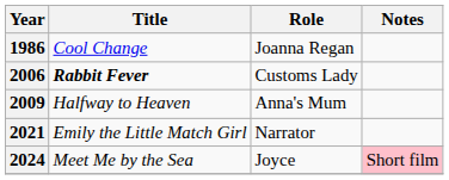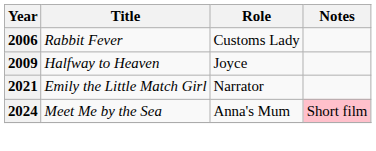- row: 1986 | Cool Change | Joanna Regan
2006 | Title: bold -> normal
2009 | Role: Anna's Mum -> Joyce
2024 | Role: Joyce -> Anna's Mum
